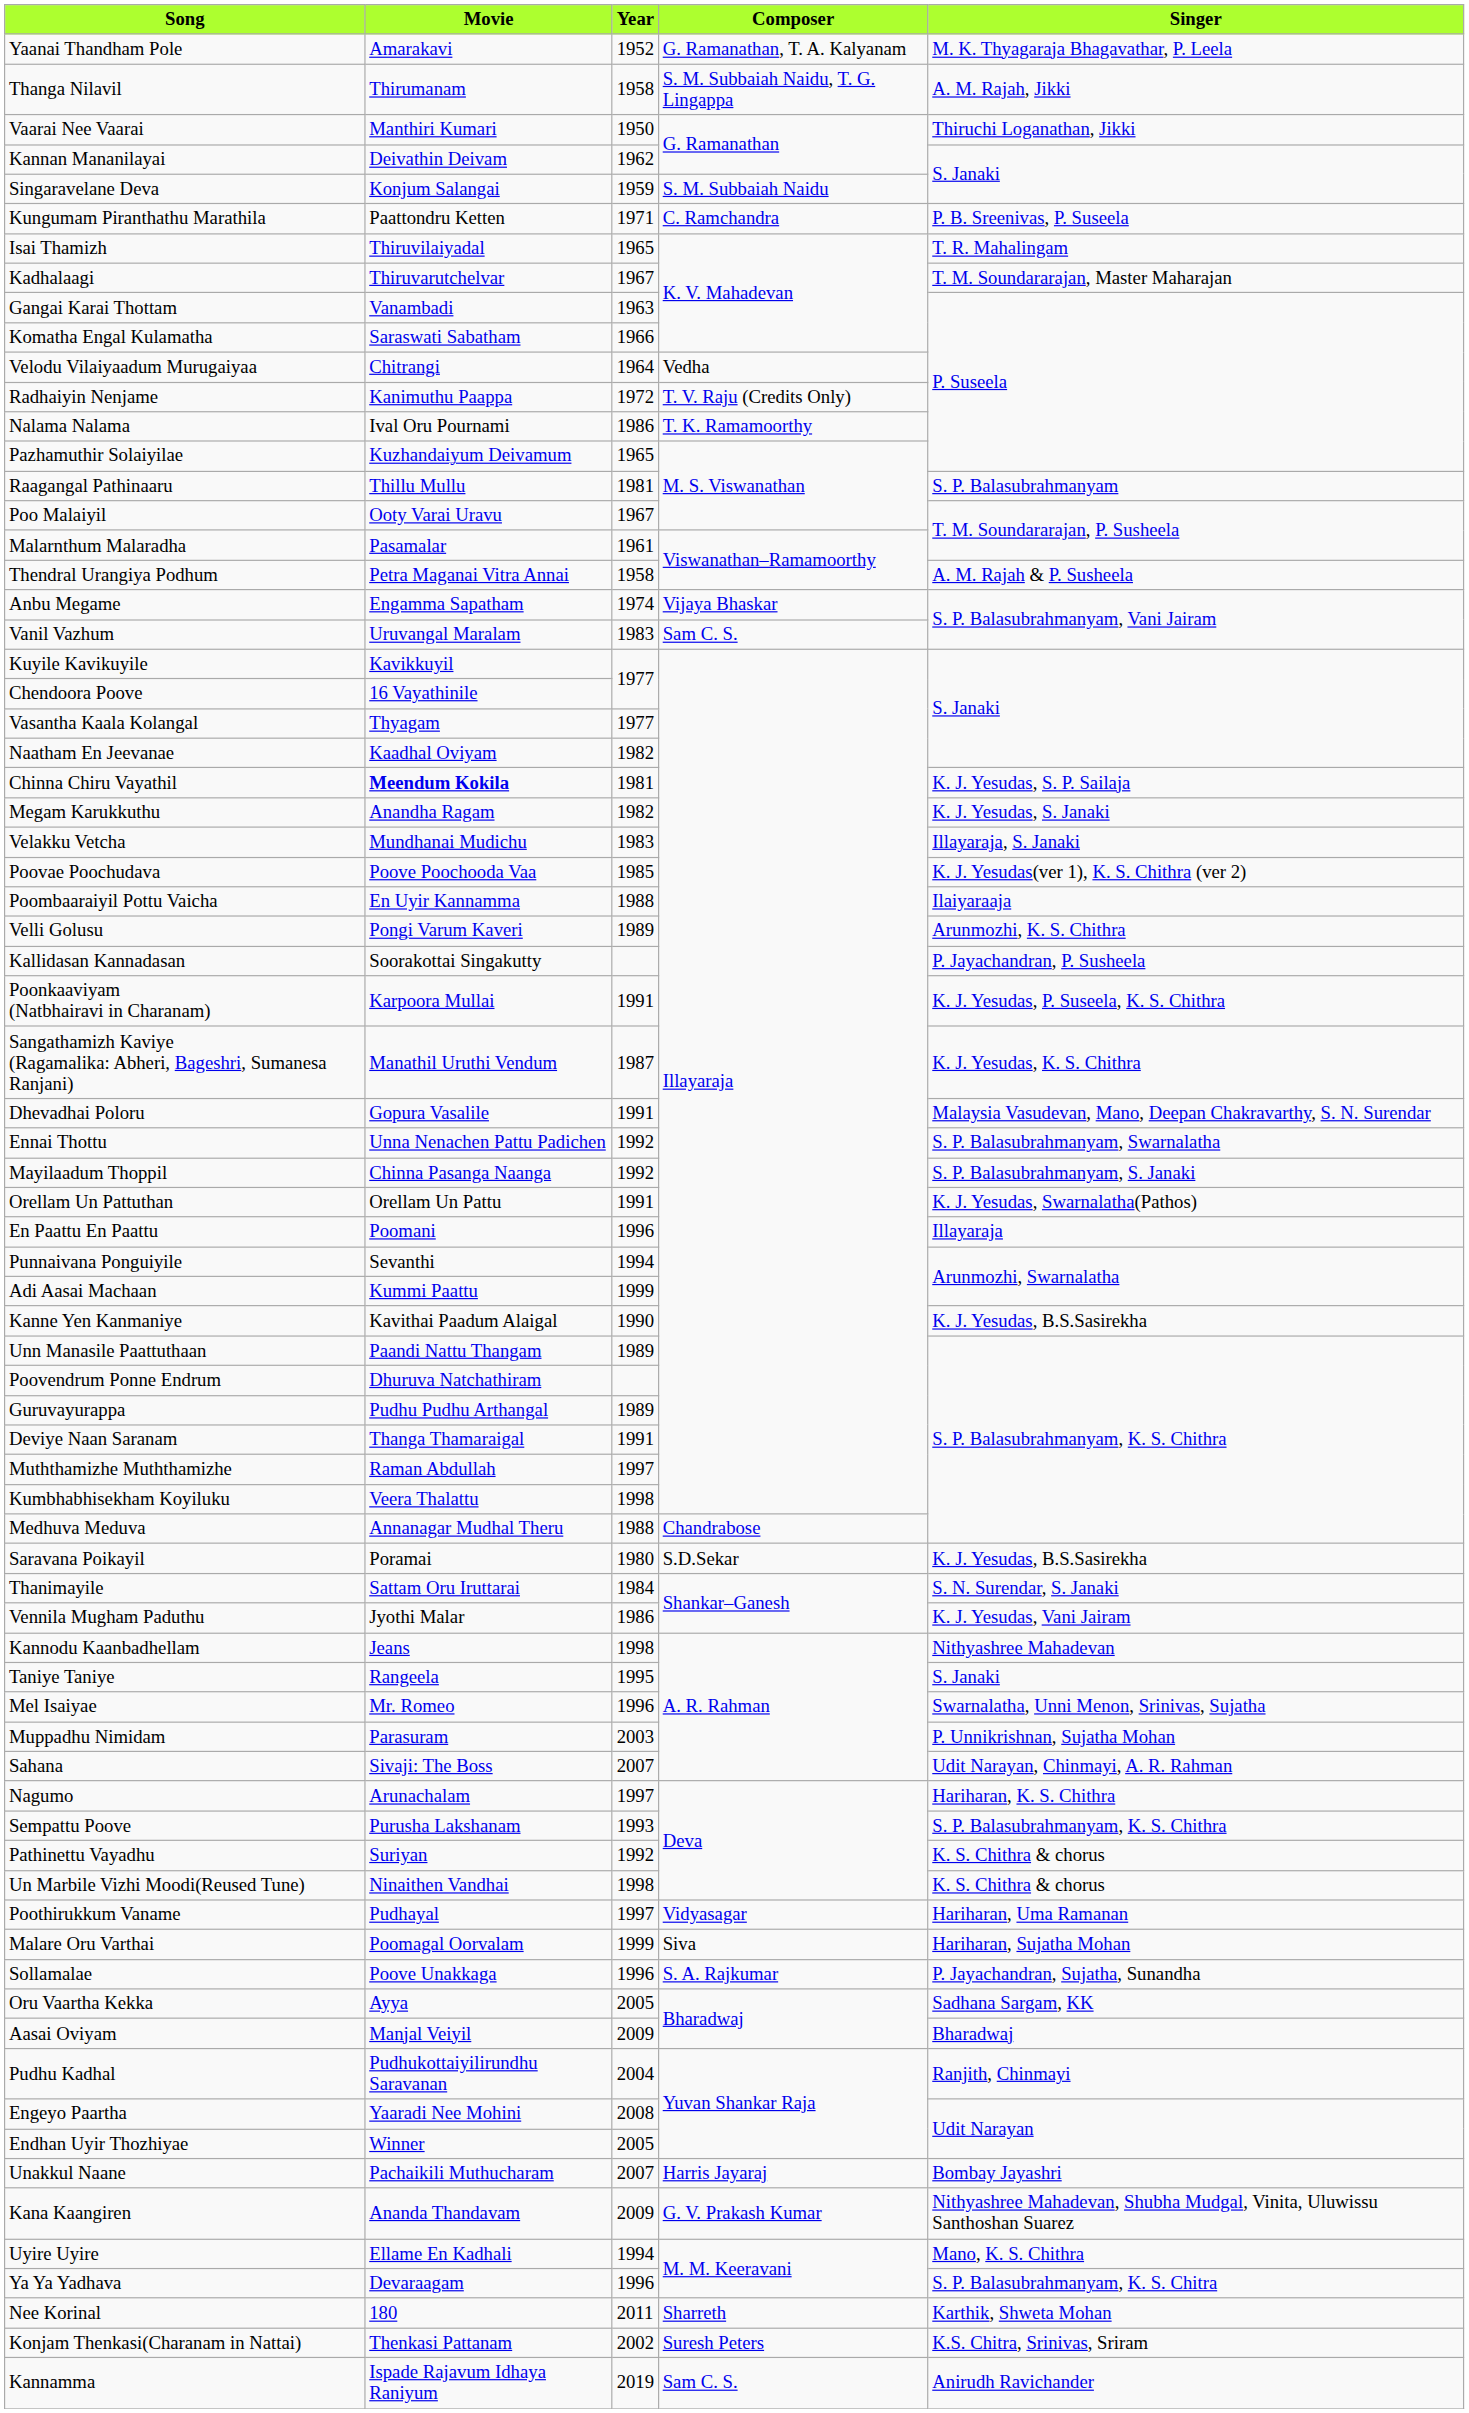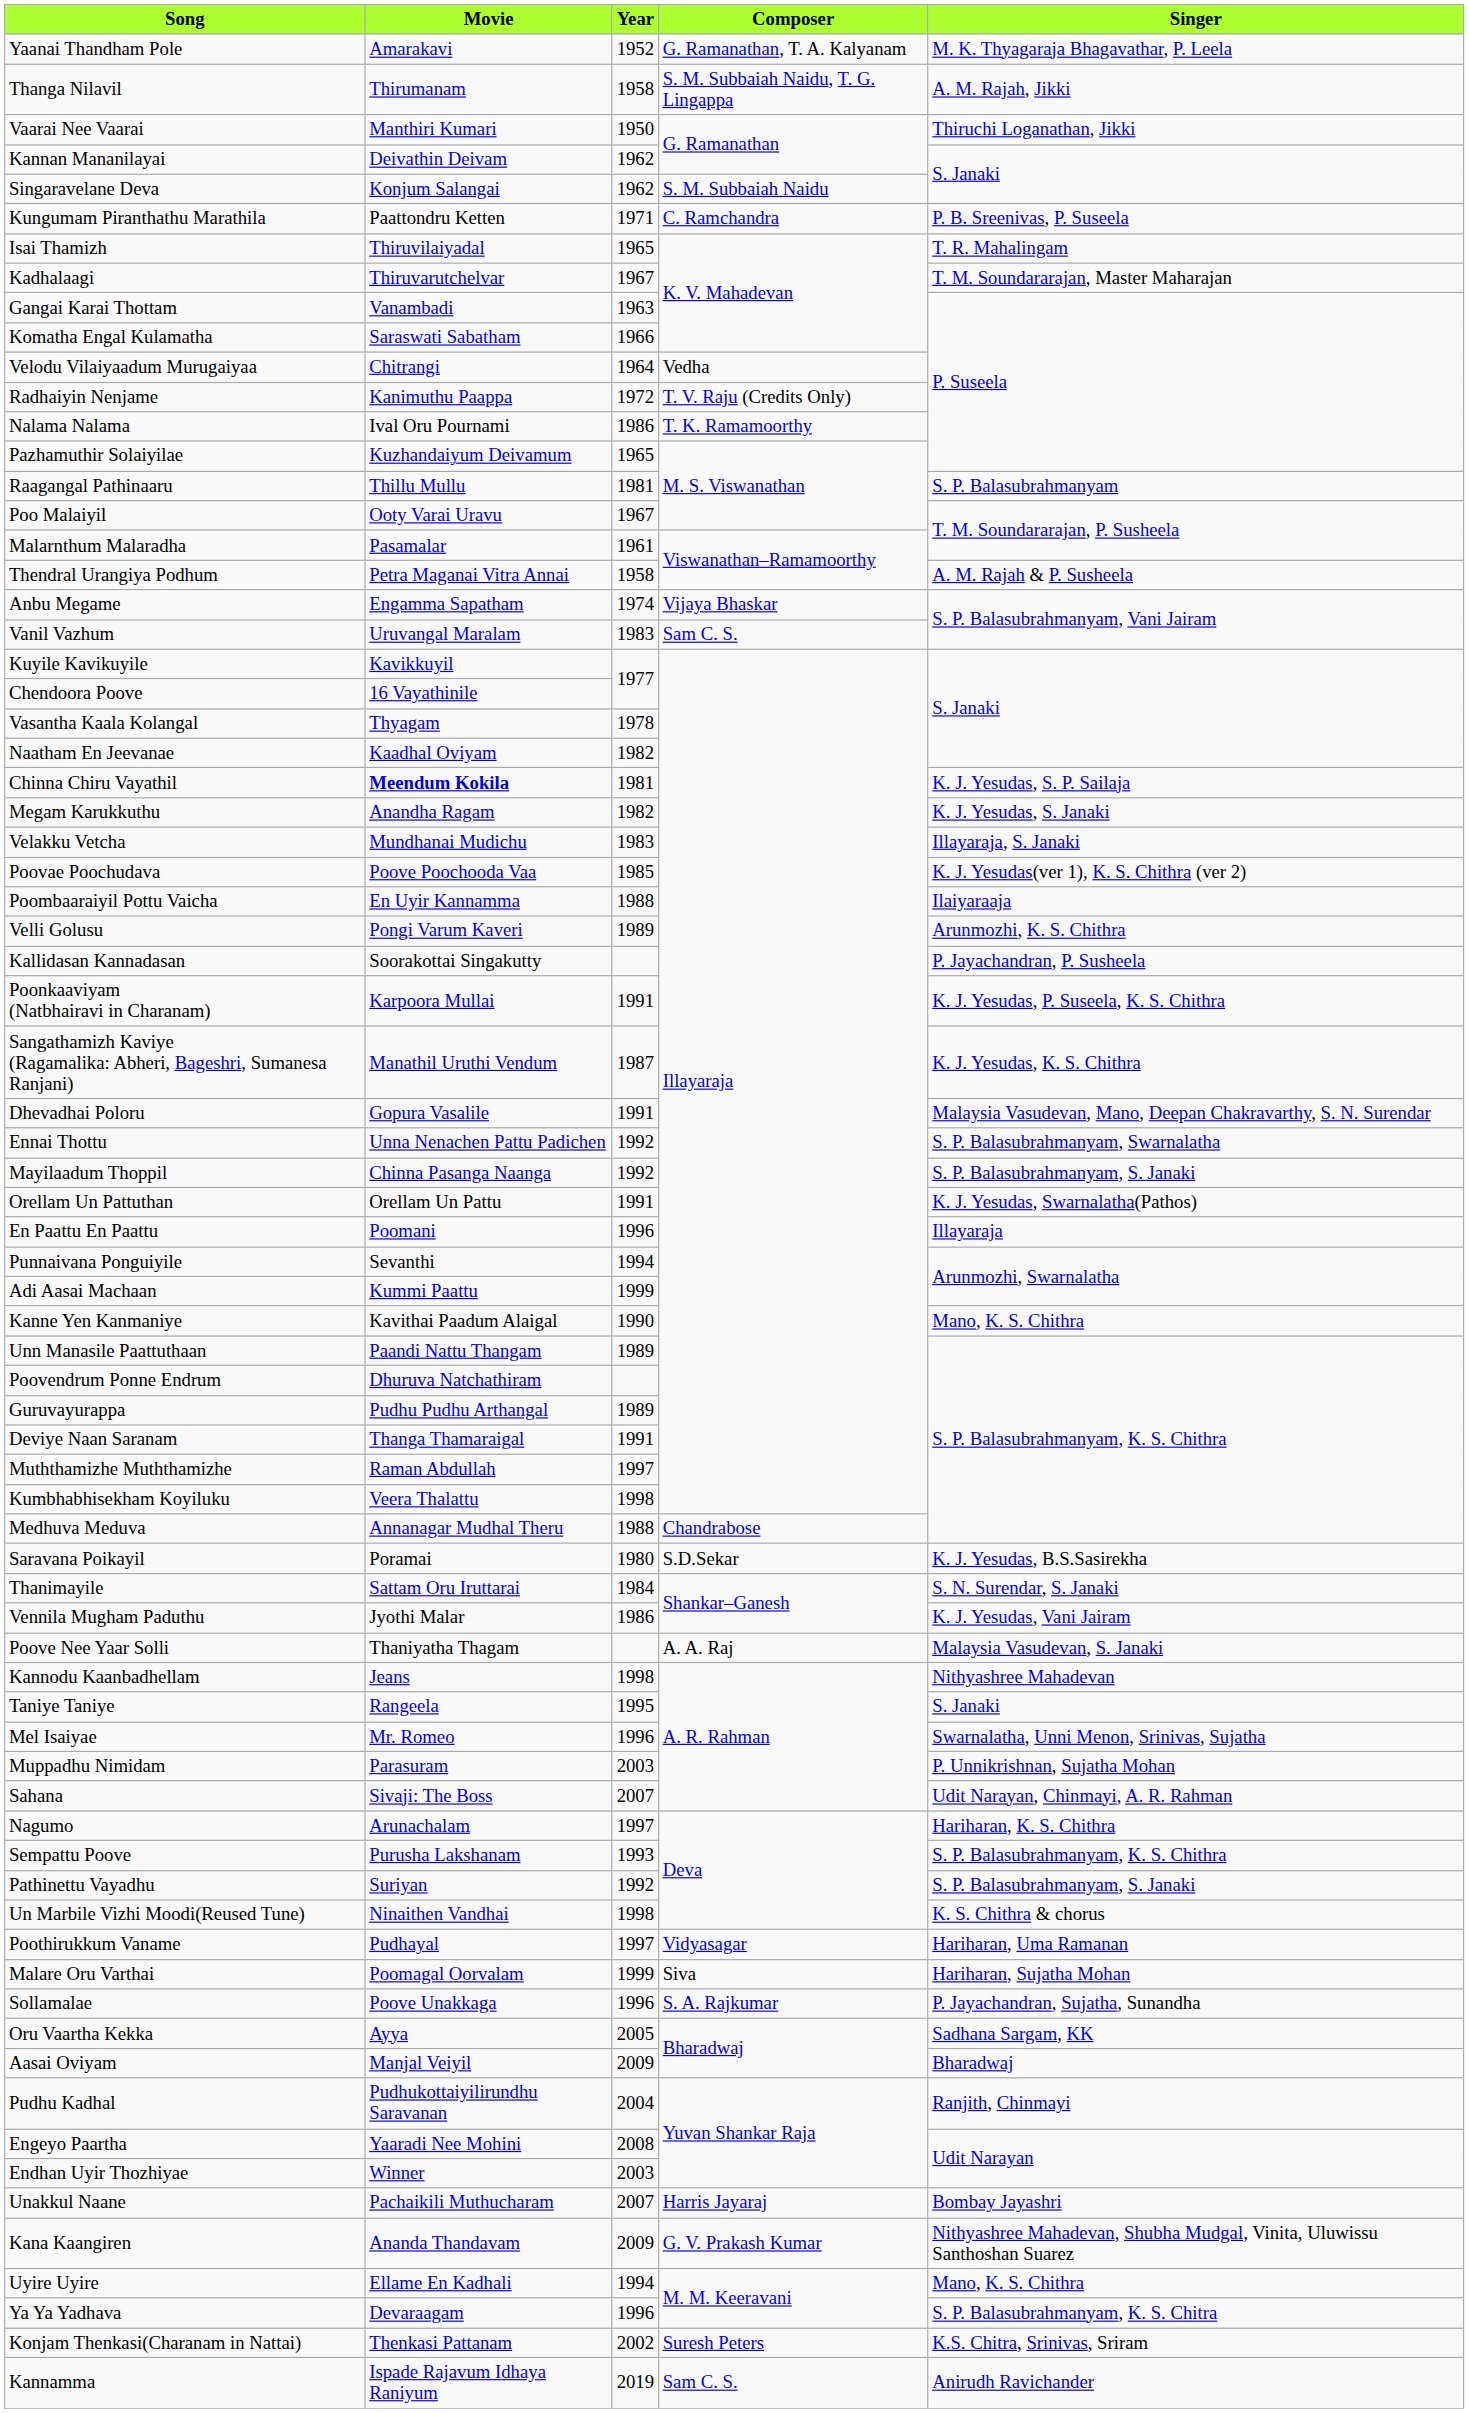Singaravelane Deva | Year: 1959 -> 1962
Vasantha Kaala Kolangal | Year: 1977 -> 1978
Kanne Yen Kanmaniye | Singer: K. J. Yesudas, B.S.Sasirekha -> Mano, K. S. Chithra
+ row: Poove Nee Yaar Solli | Thaniyatha Thagam | A. A. Raj | Malaysia Vasudevan, S. Janaki
Pathinettu Vayadhu | Singer: K. S. Chithra & chorus -> S. P. Balasubrahmanyam, S. Janaki
Endhan Uyir Thozhiyae | Year: 2005 -> 2003
- row: Nee Korinal | 180 | 2011 | Sharreth | Karthik, Shweta Mohan
